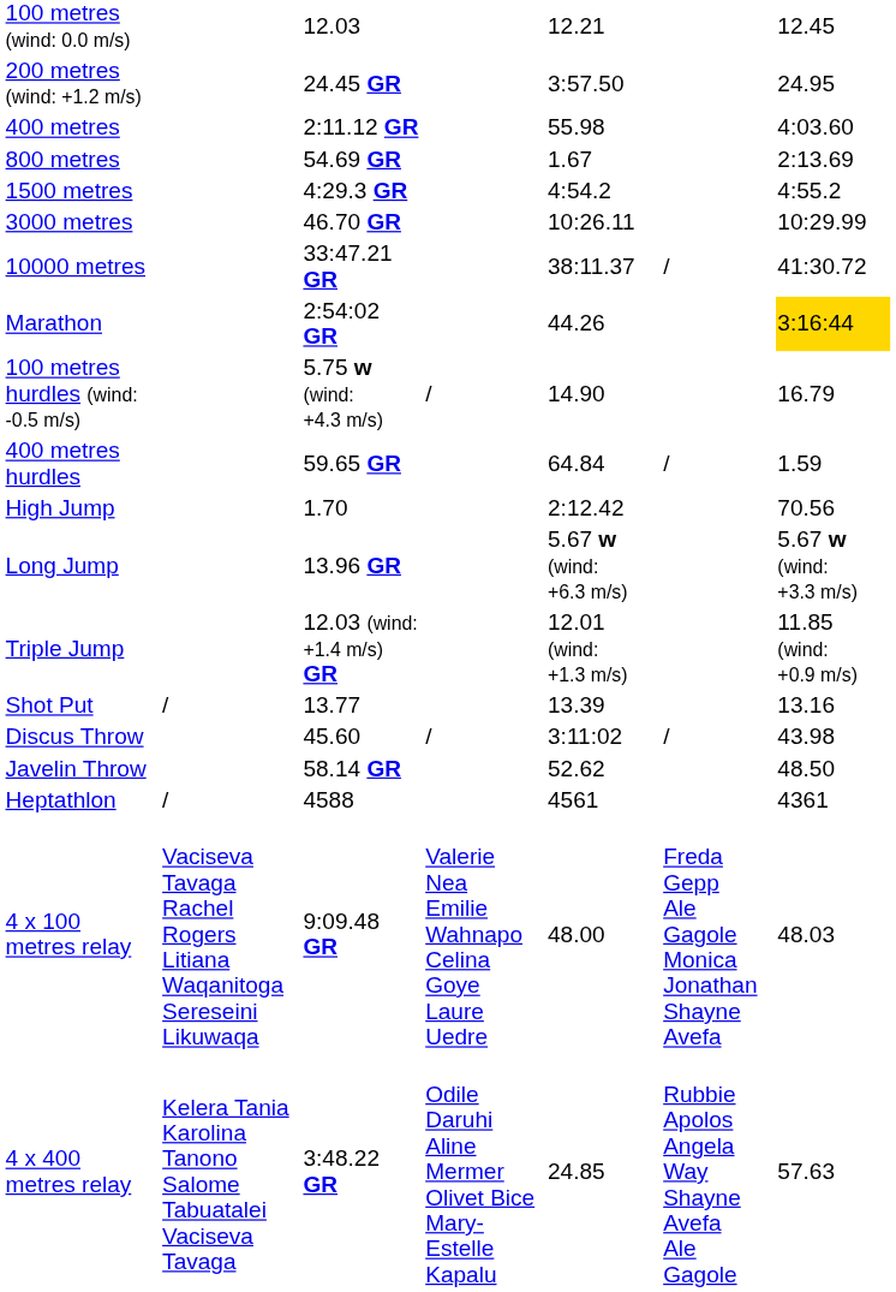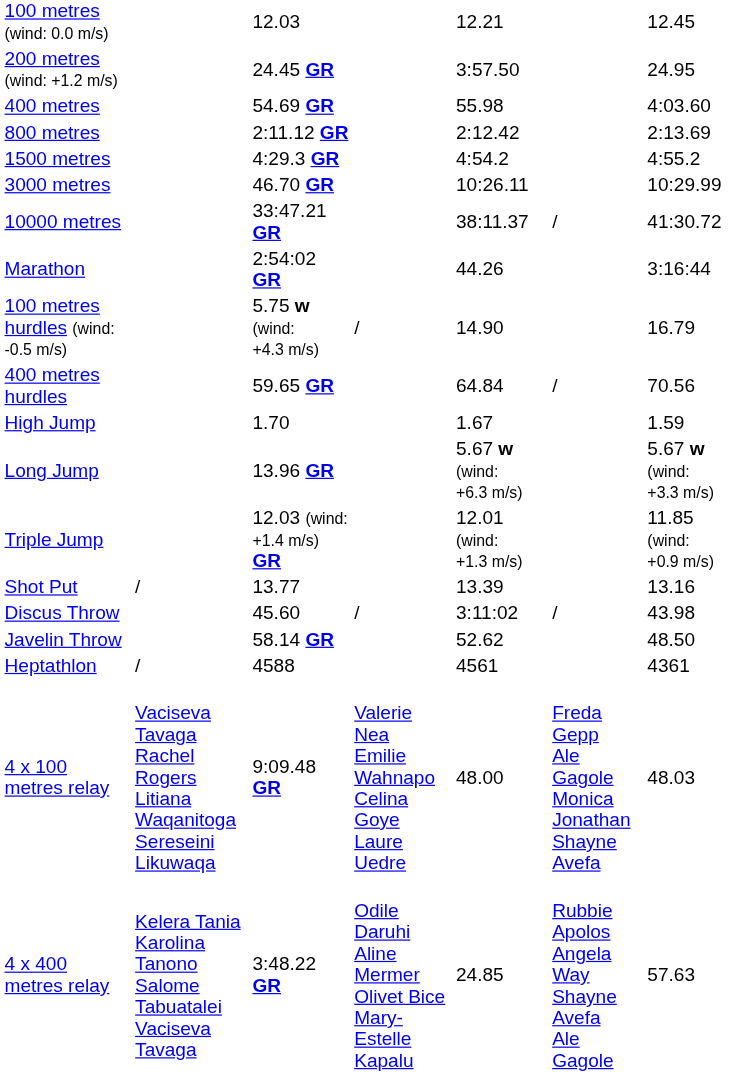400 metres | column 3: 2:11.12 GR -> 54.69 GR
800 metres | column 3: 54.69 GR -> 2:11.12 GR
800 metres | column 5: 1.67 -> 2:12.42
Marathon | column 7: gold background -> no background
400 metres hurdles | column 7: 1.59 -> 70.56
High Jump | column 5: 2:12.42 -> 1.67
High Jump | column 7: 70.56 -> 1.59
